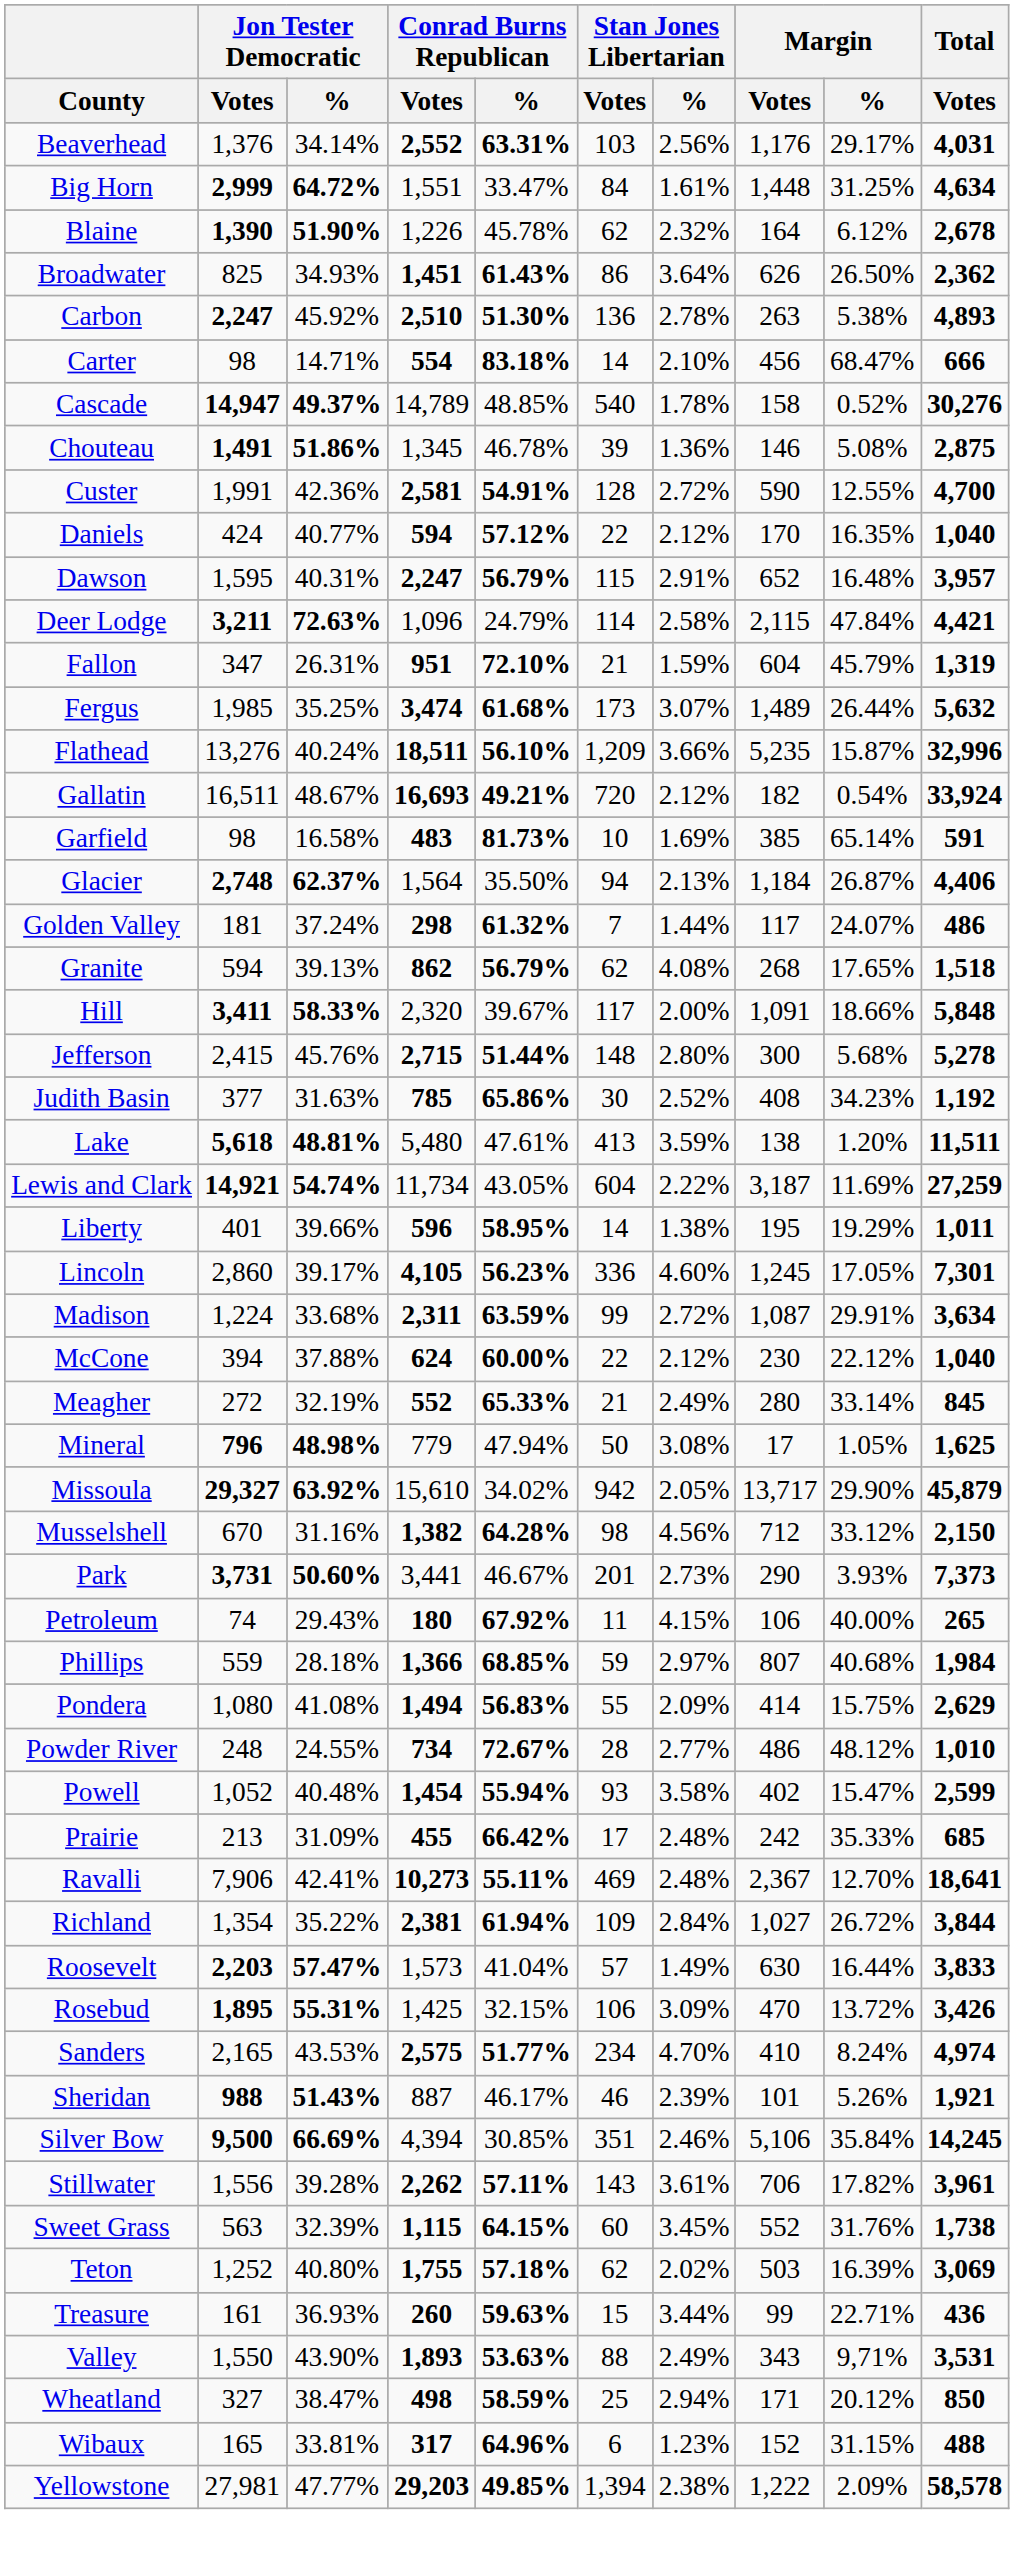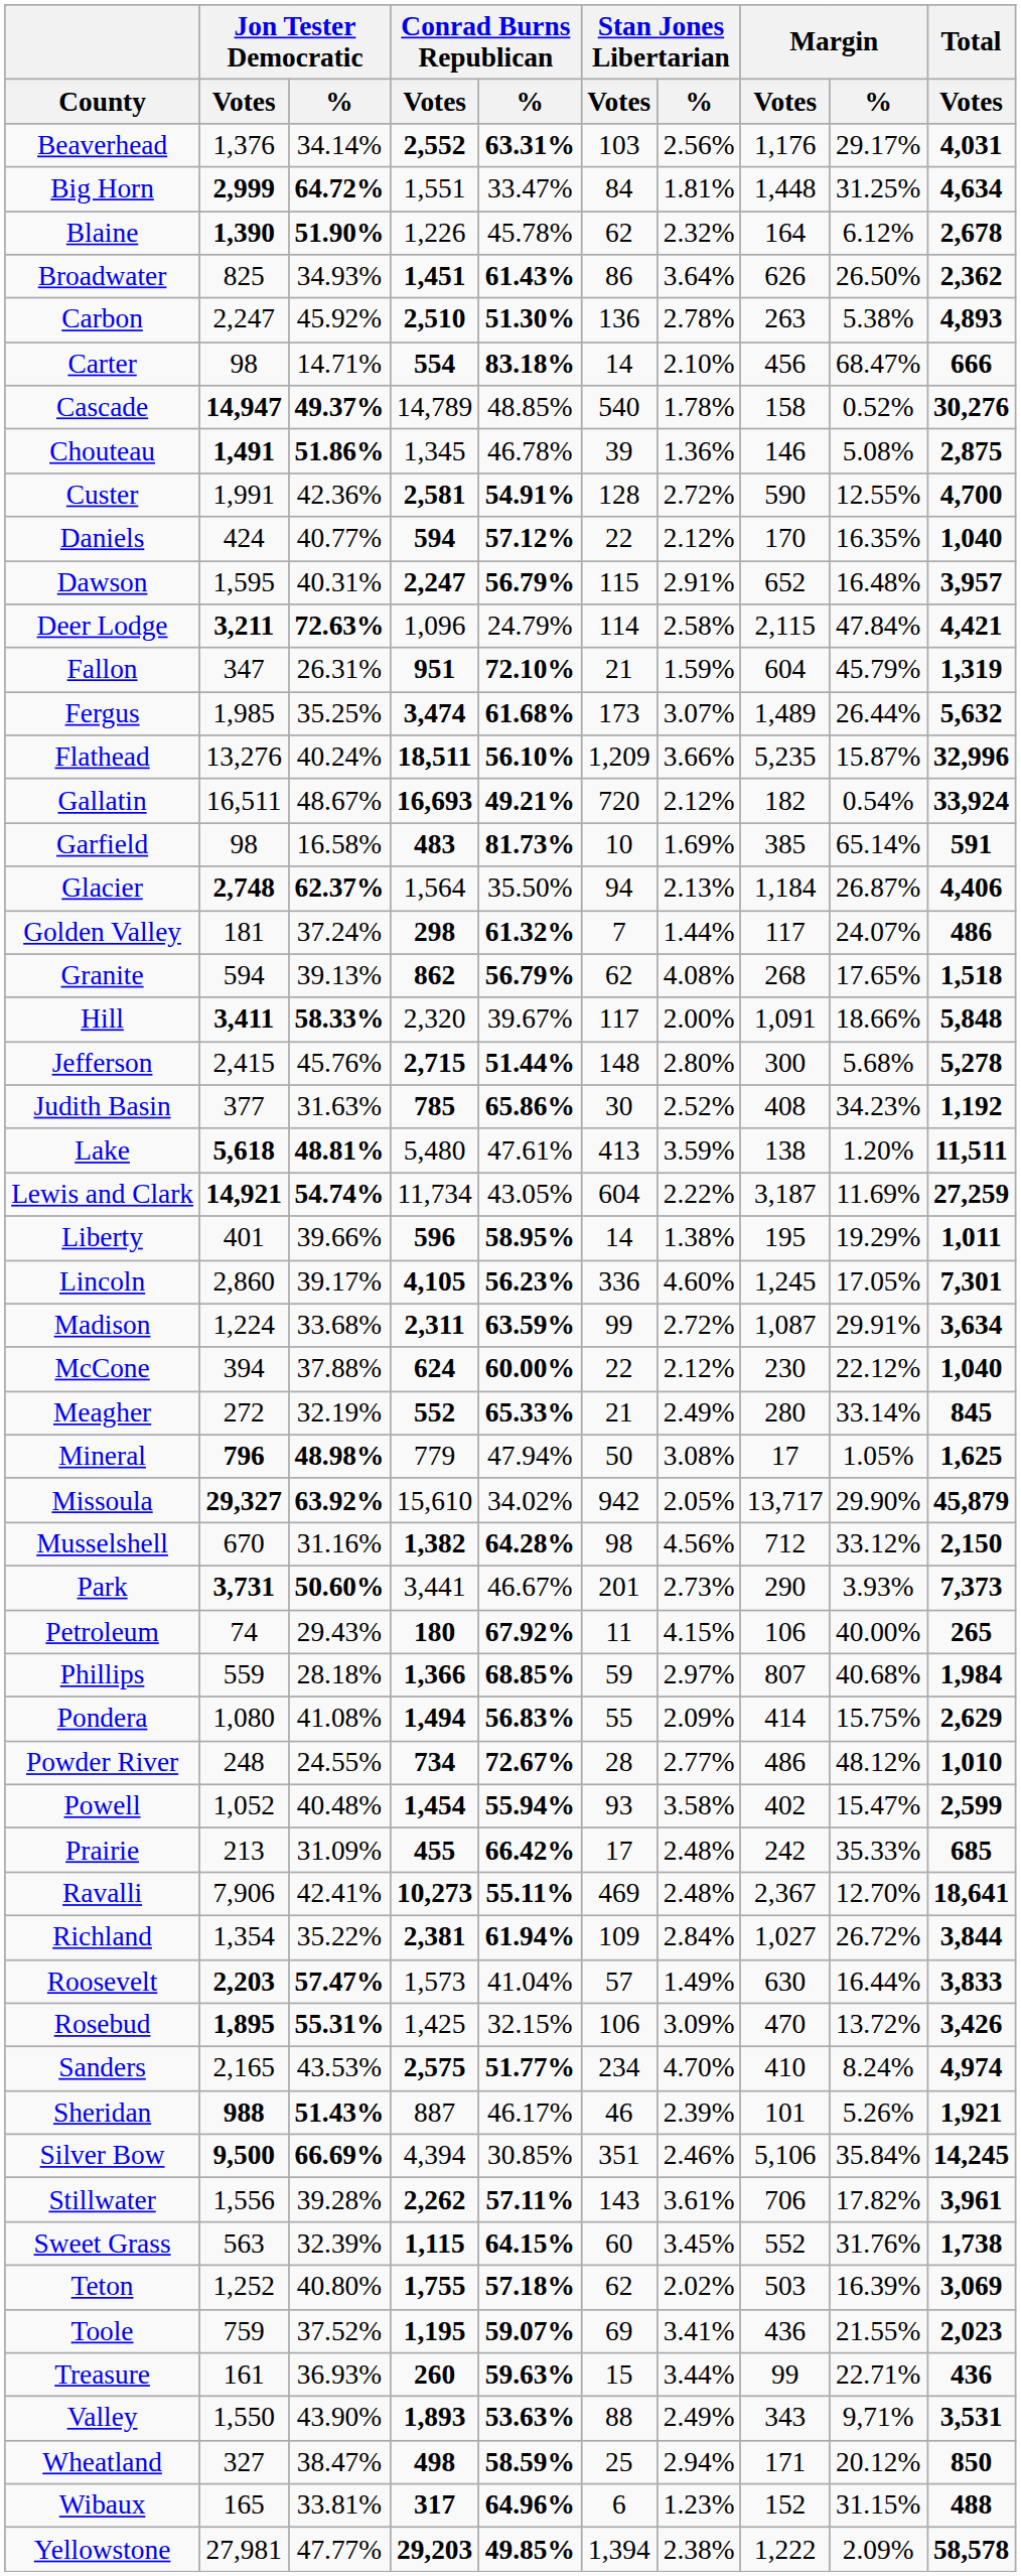Big Horn | Stan Jones Libertarian / %: 1.61% -> 1.81%
Carbon | Jon Tester Democratic / Votes: bold -> normal
+ row: Toole | 759 | 37.52% | 1,195 | 59.07% | 69 | 3.41% | 436 | 21.55% | 2,023
